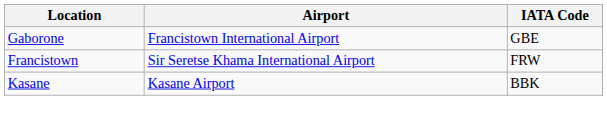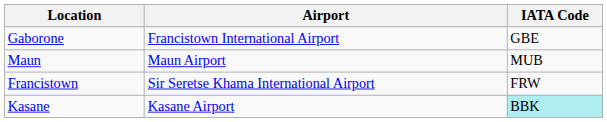+ row: Maun | Maun Airport | MUB
Kasane | IATA Code: no background -> paleturquoise background
